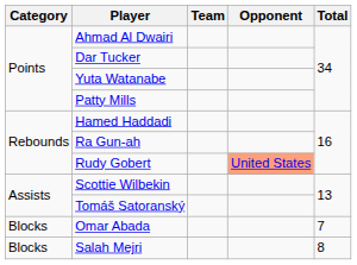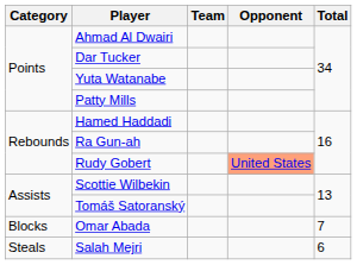Salah Mejri | Category: Blocks -> Steals
Salah Mejri | Total: 8 -> 6
